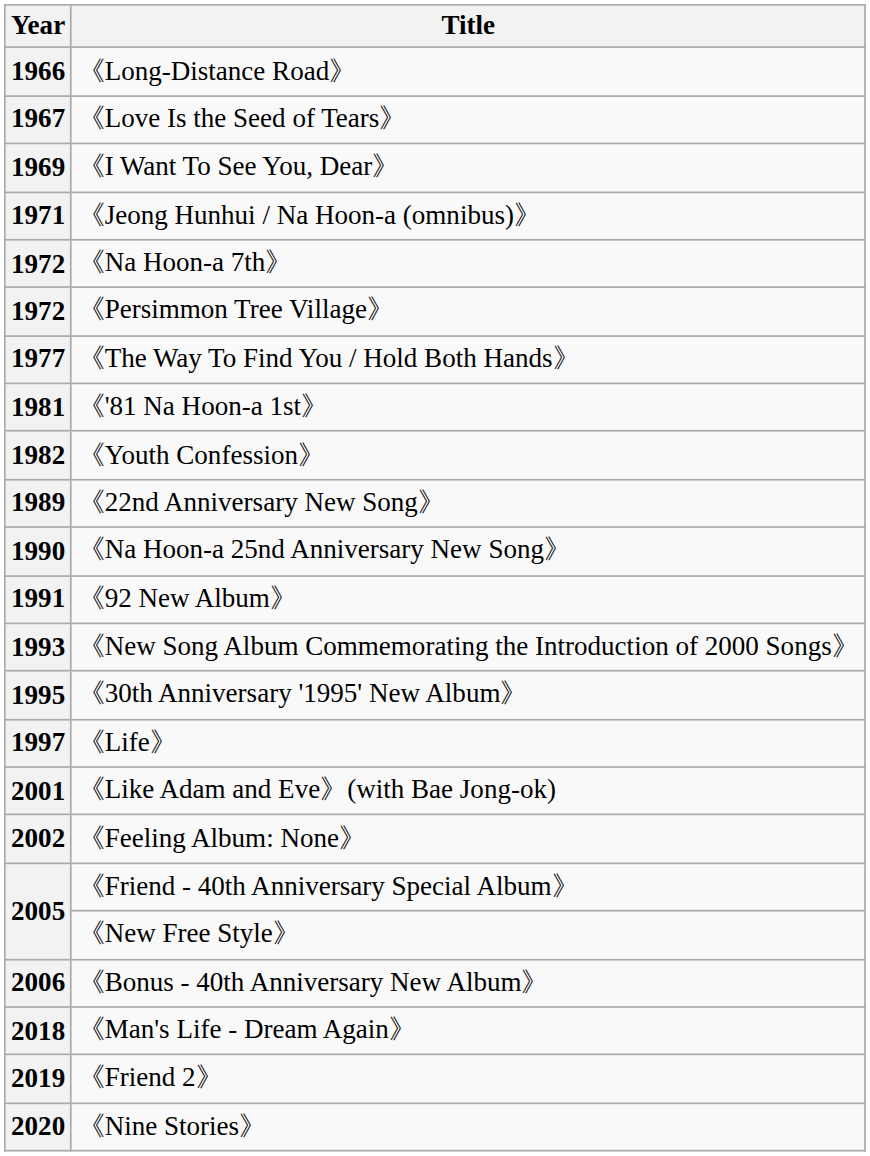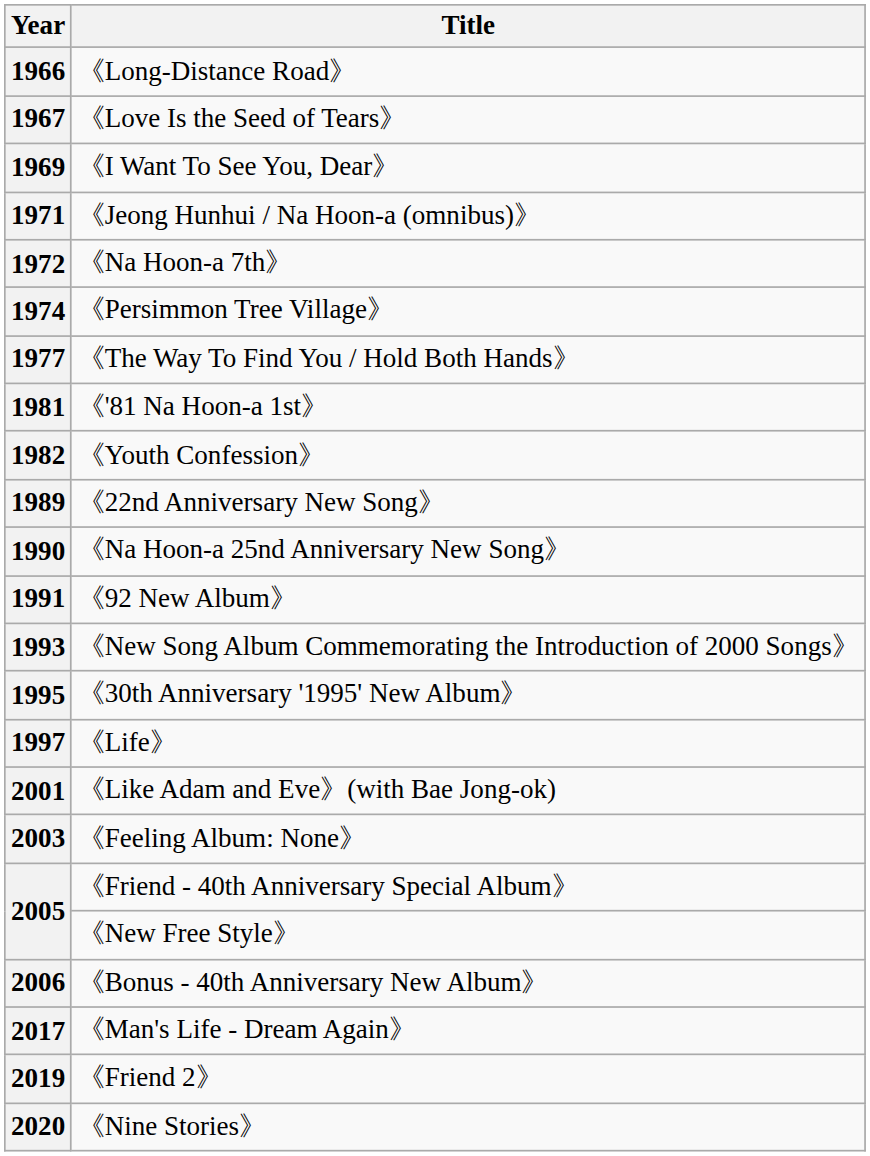《Persimmon Tree Village》 | Year: 1972 -> 1974
《Feeling Album: None》 | Year: 2002 -> 2003
《Man's Life - Dream Again》 | Year: 2018 -> 2017
